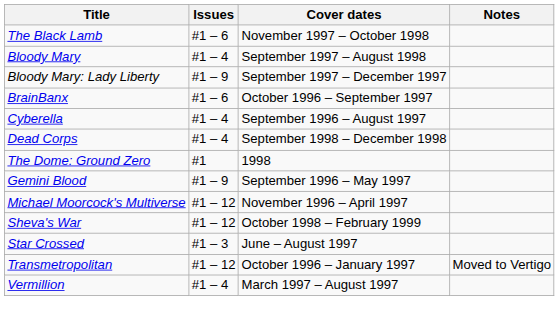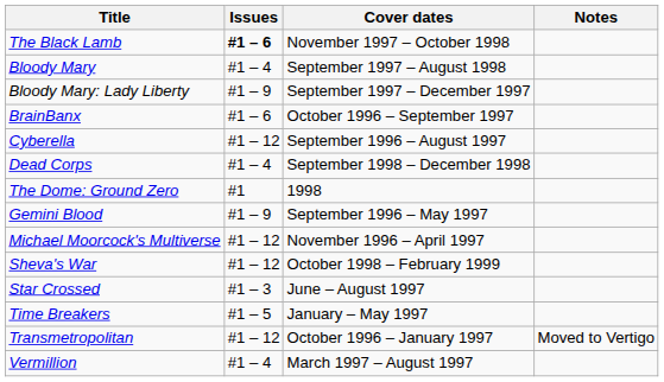The Black Lamb | Issues: normal -> bold
Cyberella | Issues: #1 – 4 -> #1 – 12
+ row: Time Breakers | #1 – 5 | January – May 1997
